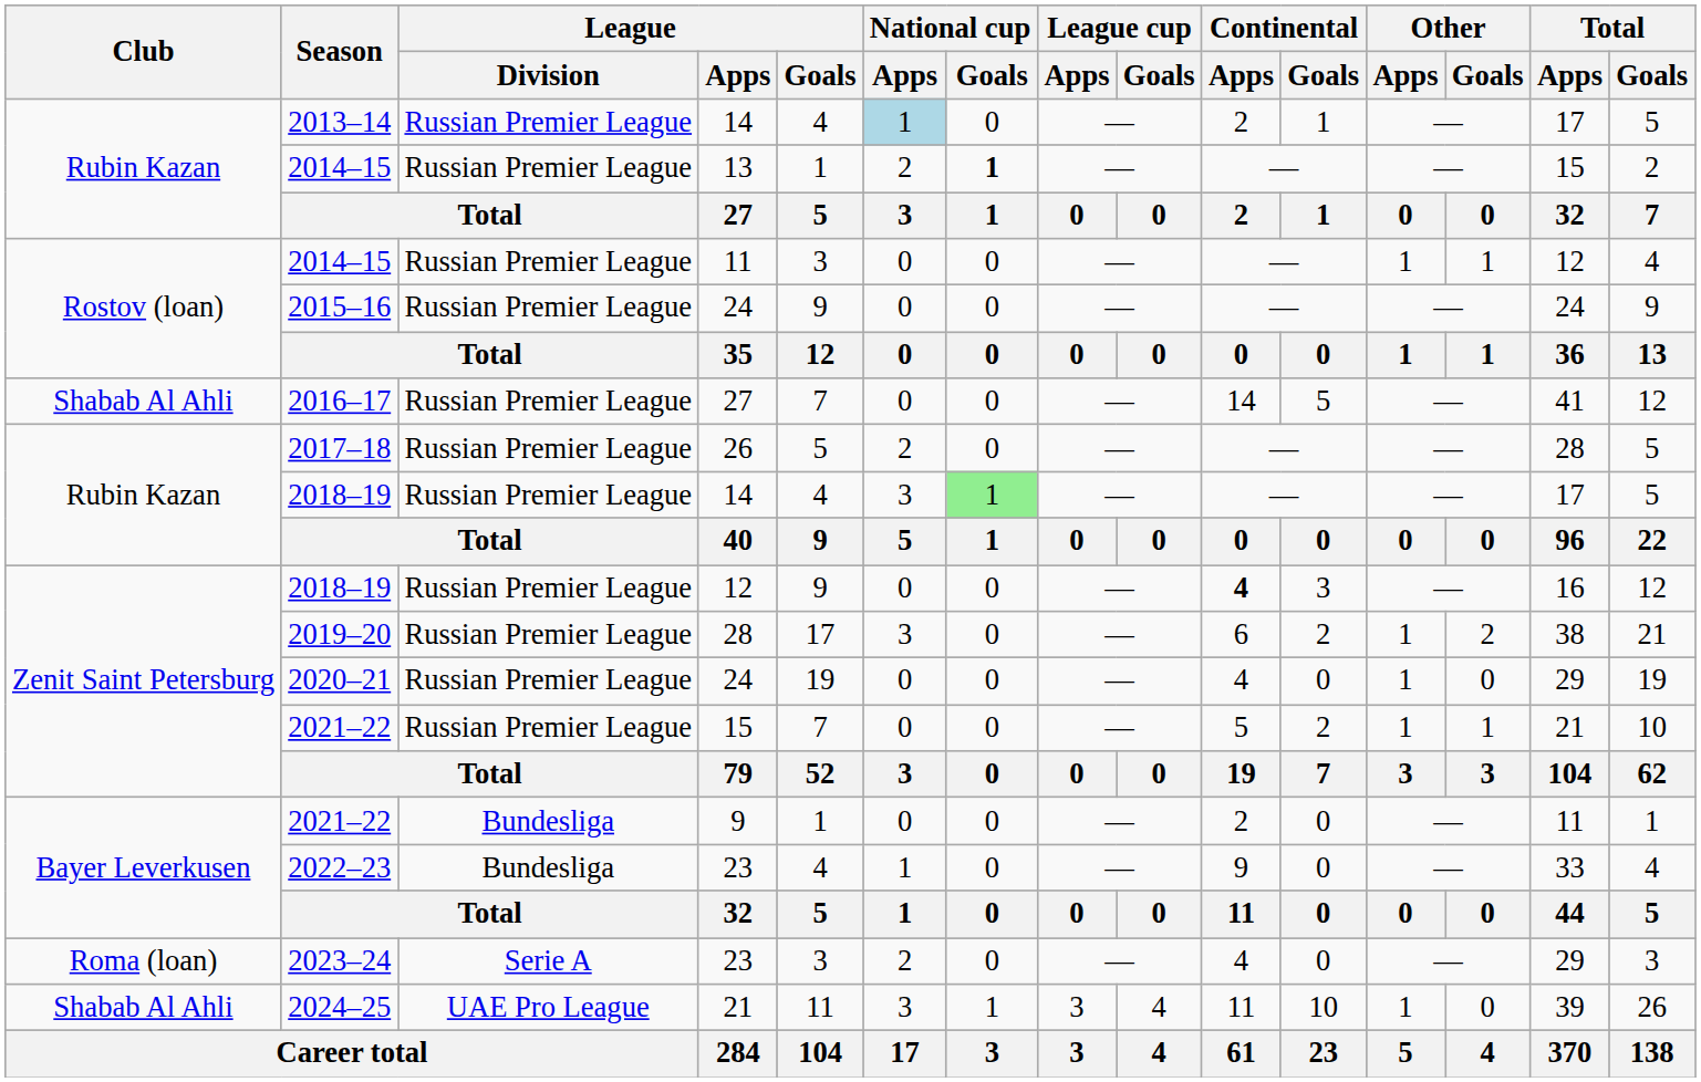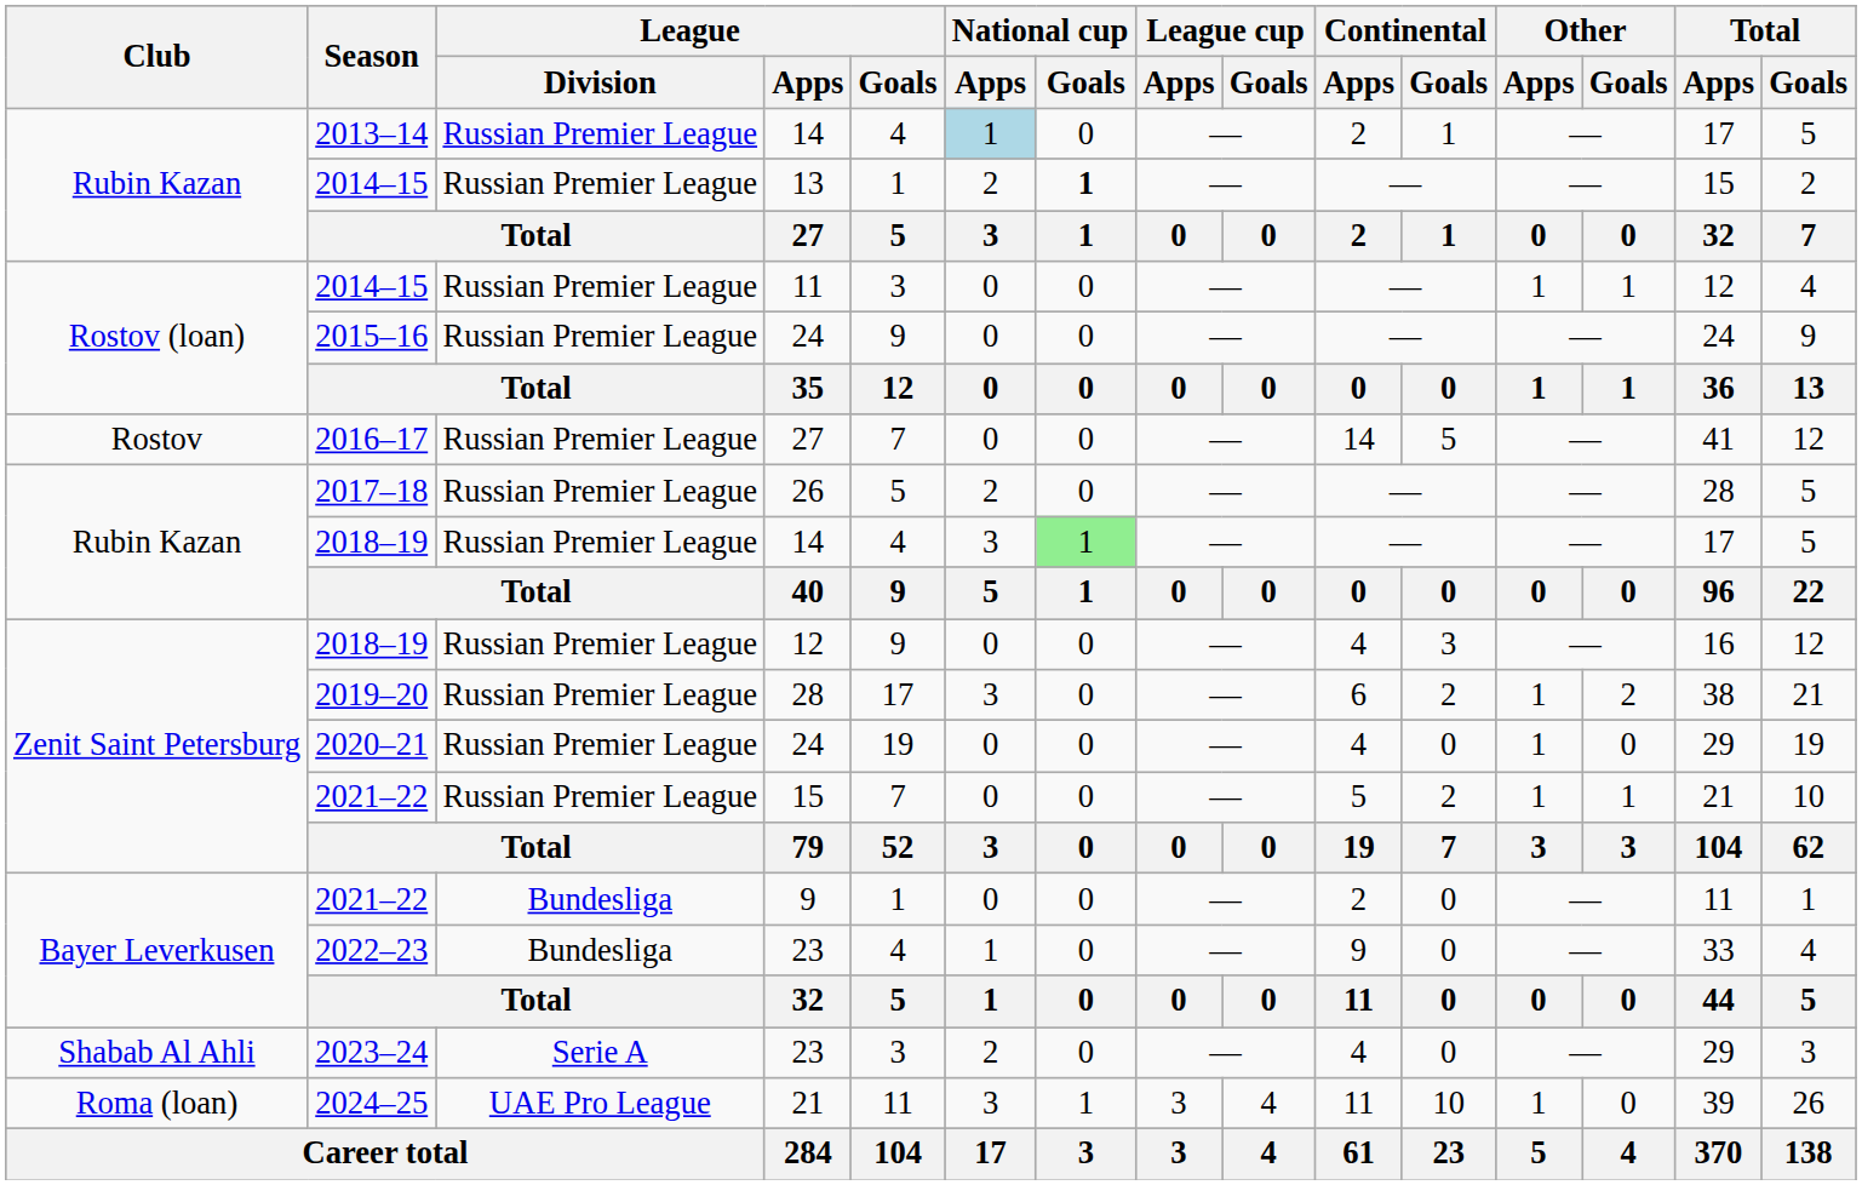2016–17 | Club: Shabab Al Ahli -> Rostov
2018–19 / 12 | Continental / Apps: bold -> normal
2023–24 | Club: Roma (loan) -> Shabab Al Ahli
2024–25 | Club: Shabab Al Ahli -> Roma (loan)
